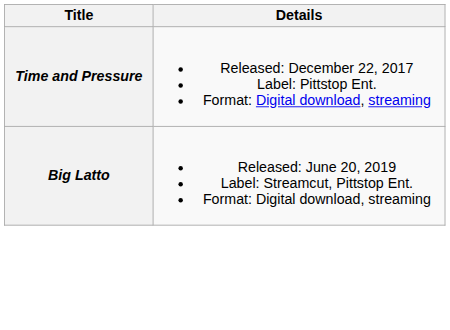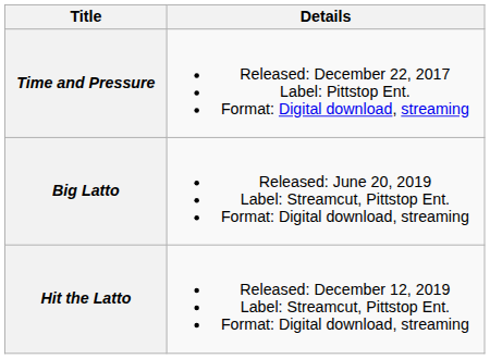+ row: Hit the Latto | Released: December 12, 2019 Label: Streamcut, Pittstop Ent. Format: Digital download, streaming
